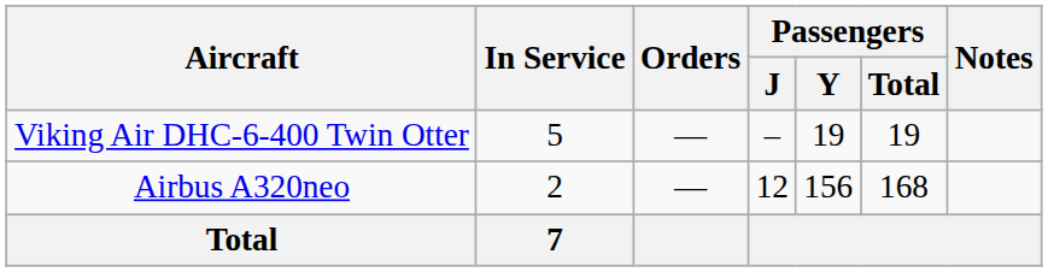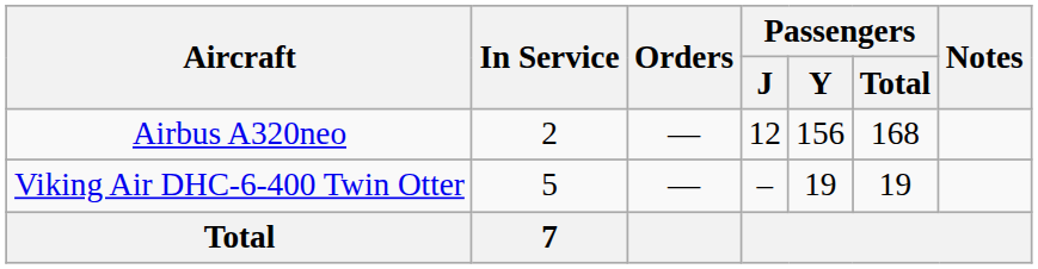rows swapped: Airbus A320neo <-> Viking Air DHC-6-400 Twin Otter
